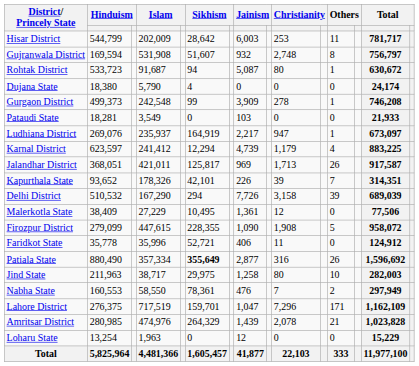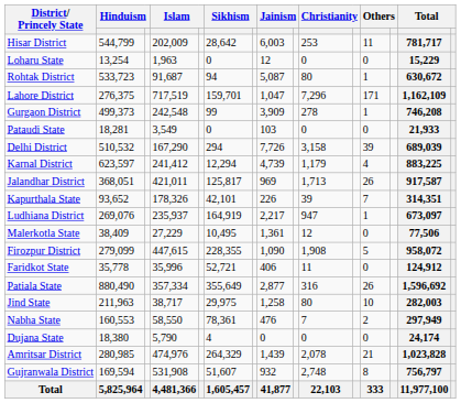rows swapped: Loharu State <-> Gujranwala District
rows swapped: Dujana State <-> Lahore District
rows swapped: Delhi District <-> Ludhiana District
Patiala State | column 6: bold -> normal
